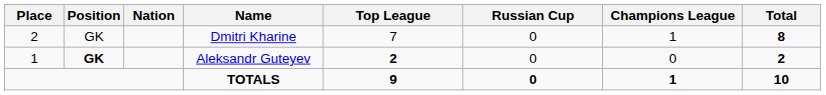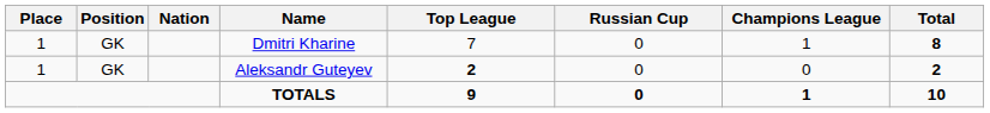Dmitri Kharine | Place: 2 -> 1
Aleksandr Guteyev | Position: bold -> normal
